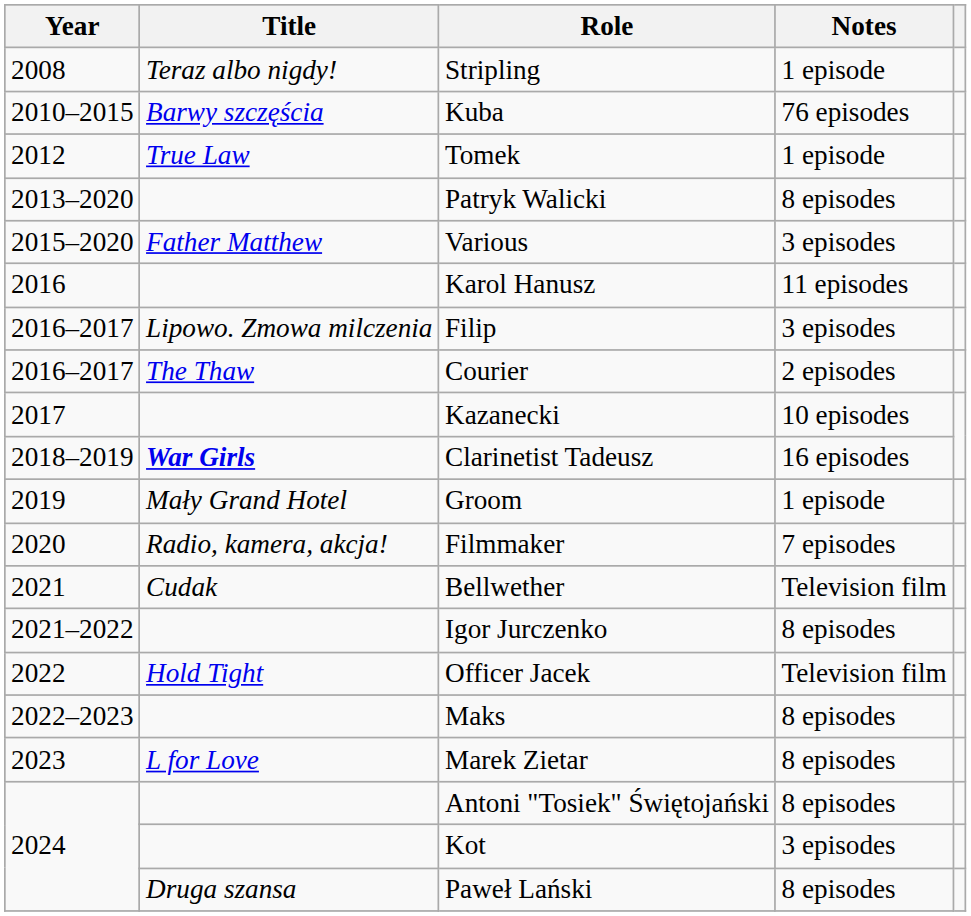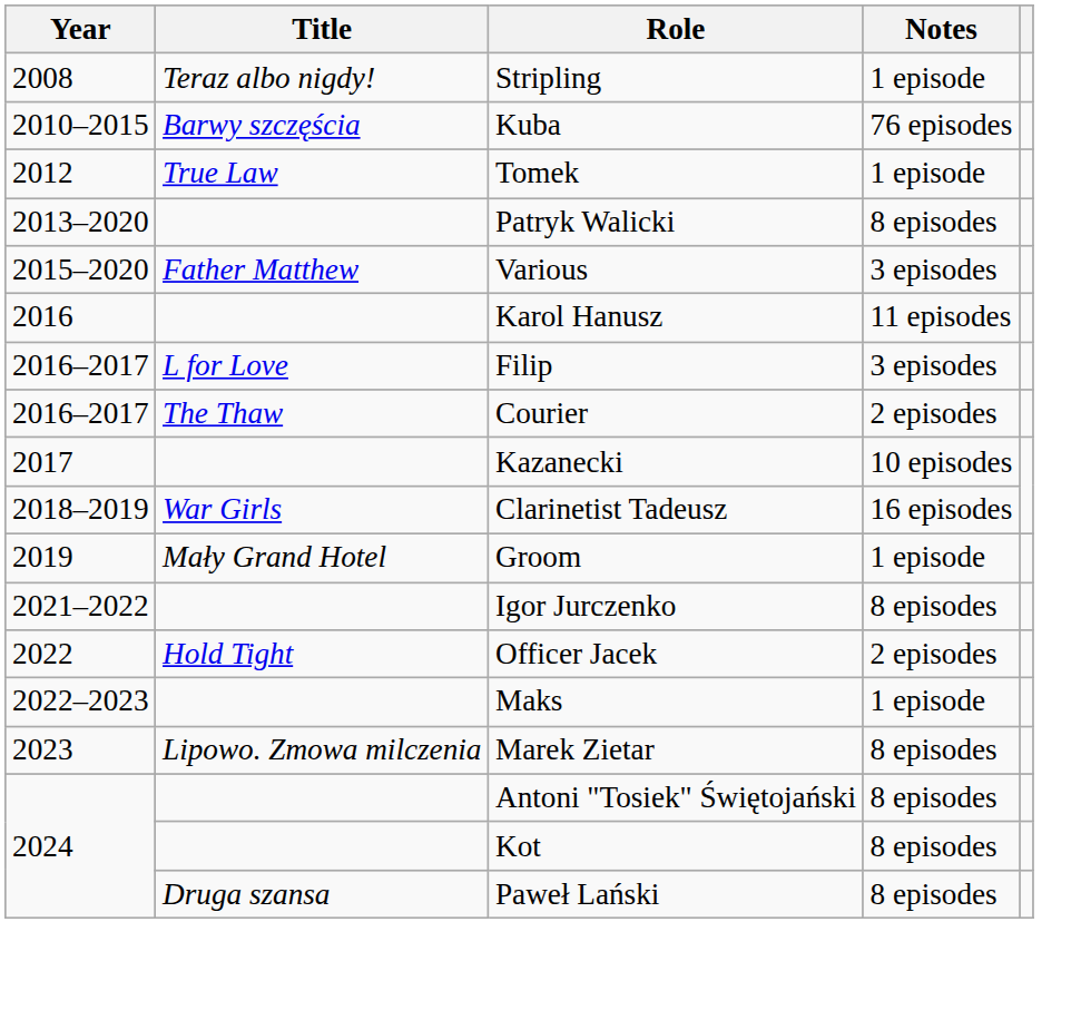Filip | Title: Lipowo. Zmowa milczenia -> L for Love
Clarinetist Tadeusz | Title: bold -> normal
- row: 2020 | Radio, kamera, akcja! | Filmmaker | 7 episodes
- row: 2021 | Cudak | Bellwether | Television film
Officer Jacek | Notes: Television film -> 2 episodes
Maks | Notes: 8 episodes -> 1 episode
Marek Zietar | Title: L for Love -> Lipowo. Zmowa milczenia
Kot | Notes: 3 episodes -> 8 episodes
